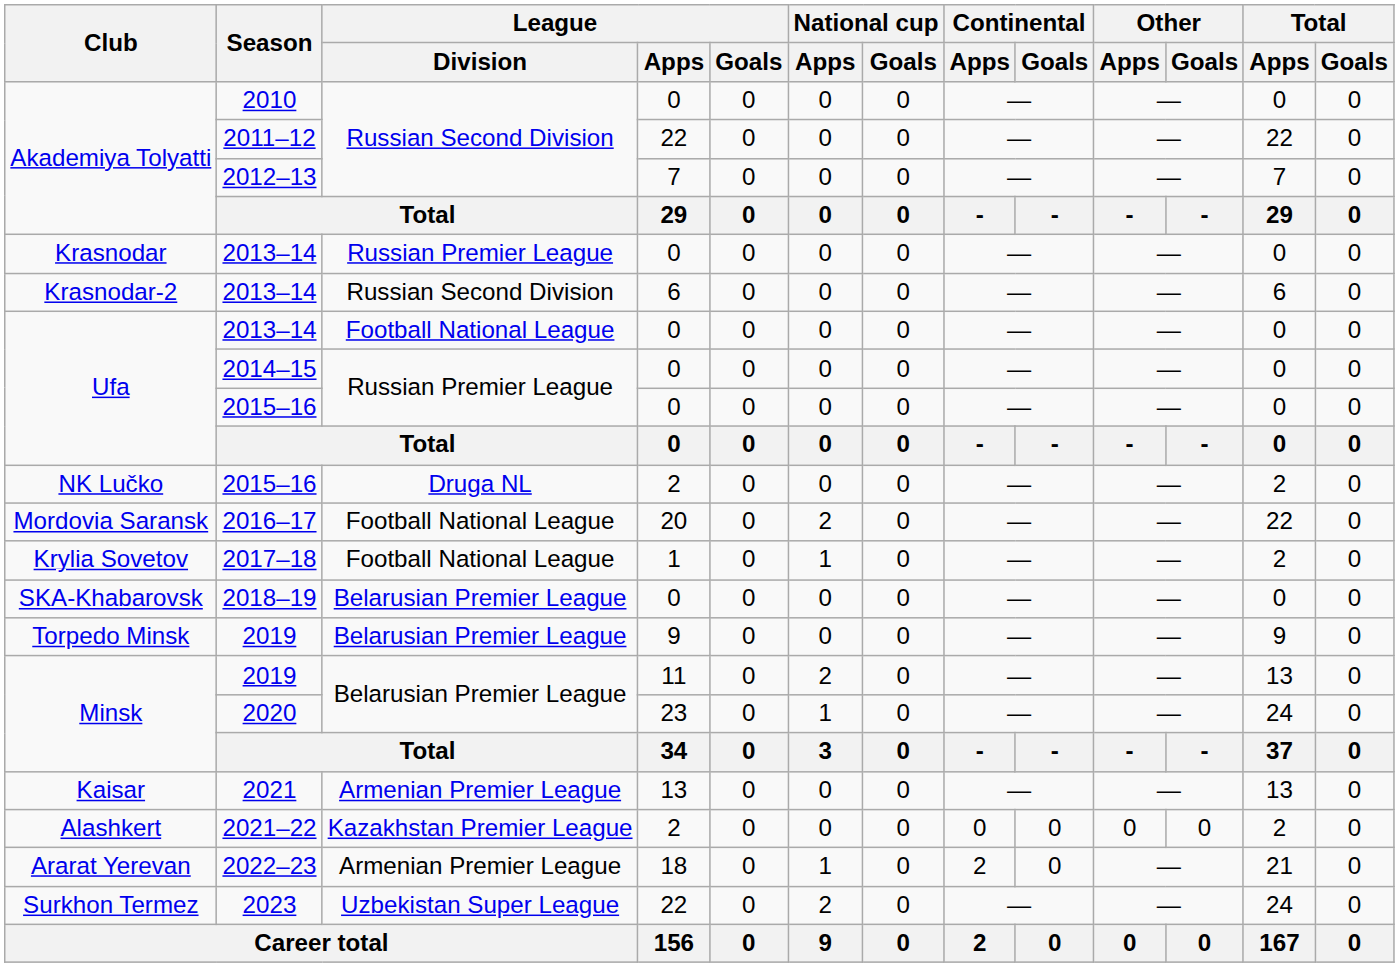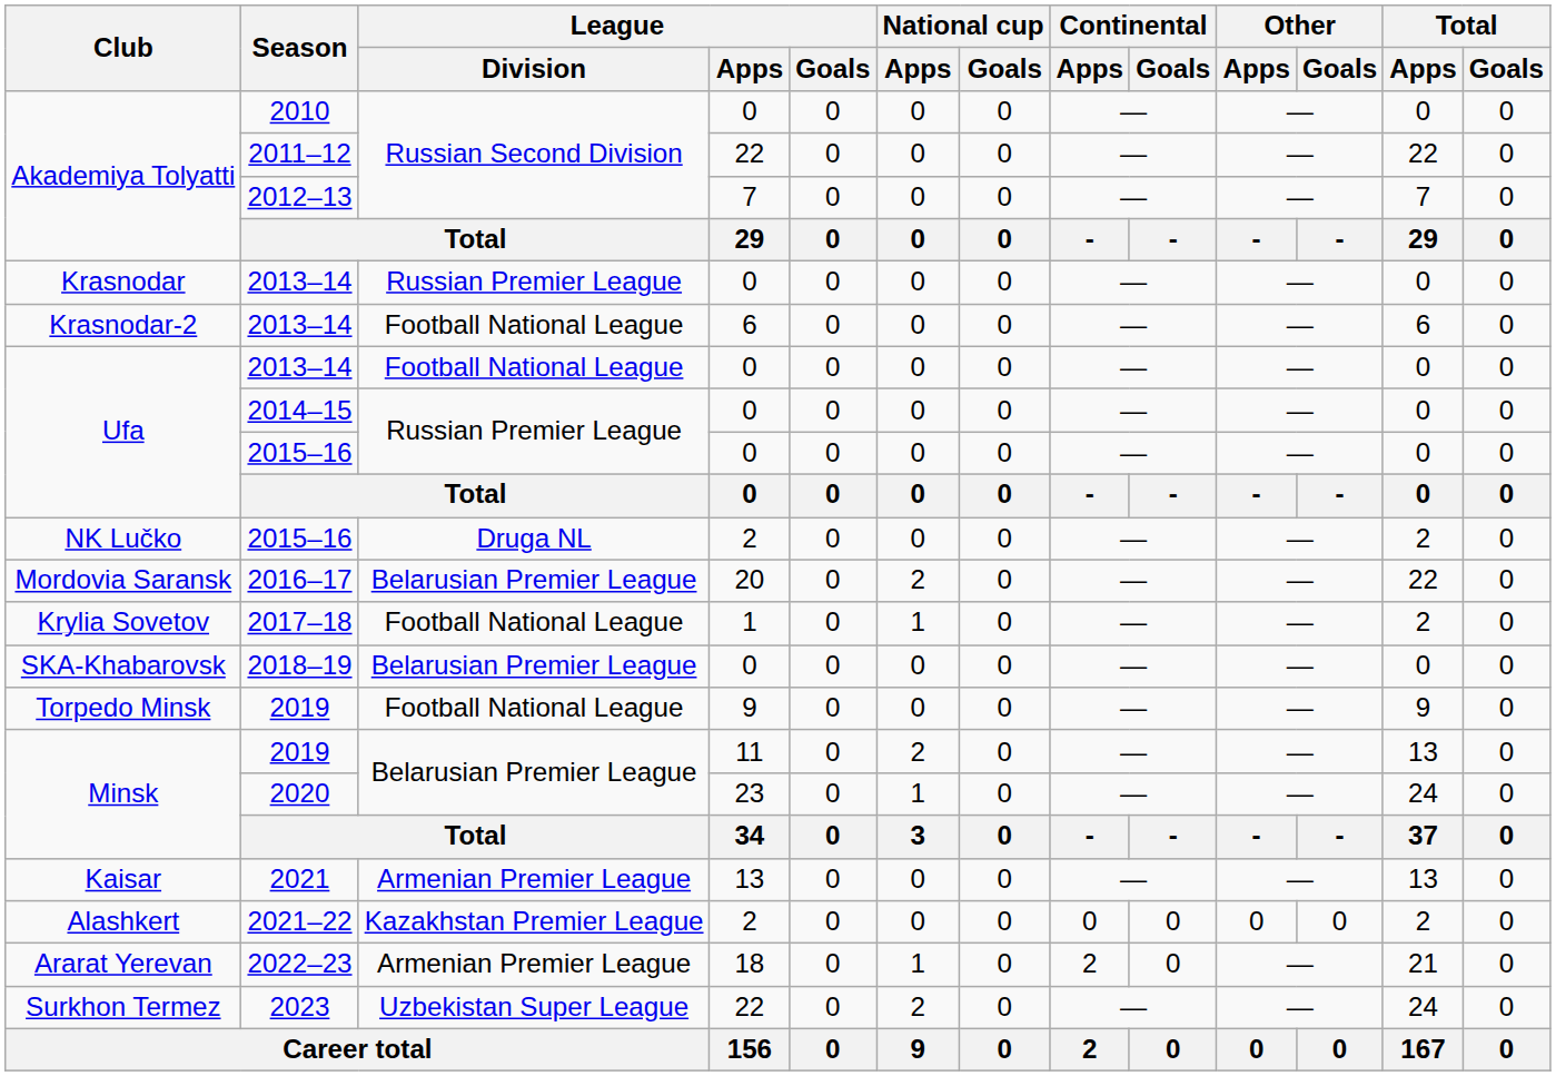Krasnodar-2 / 2013–14 | League / Division: Russian Second Division -> Football National League
2016–17 | League / Division: Football National League -> Belarusian Premier League
Torpedo Minsk / 2019 | League / Division: Belarusian Premier League -> Football National League
